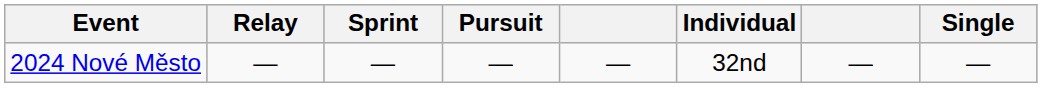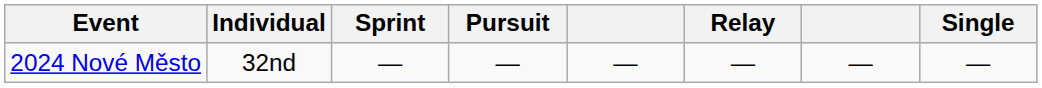columns swapped: Individual <-> Relay
